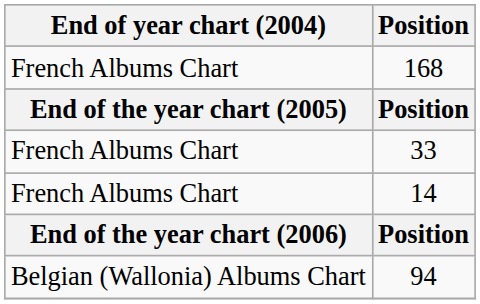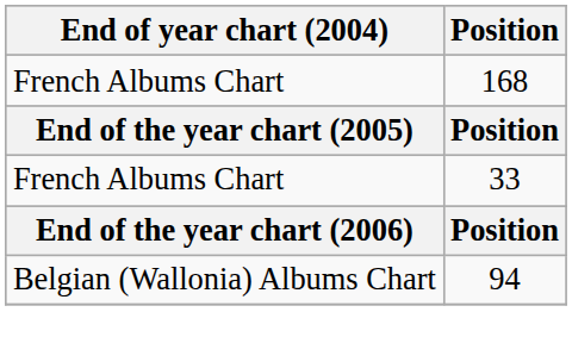- row: French Albums Chart | 14
